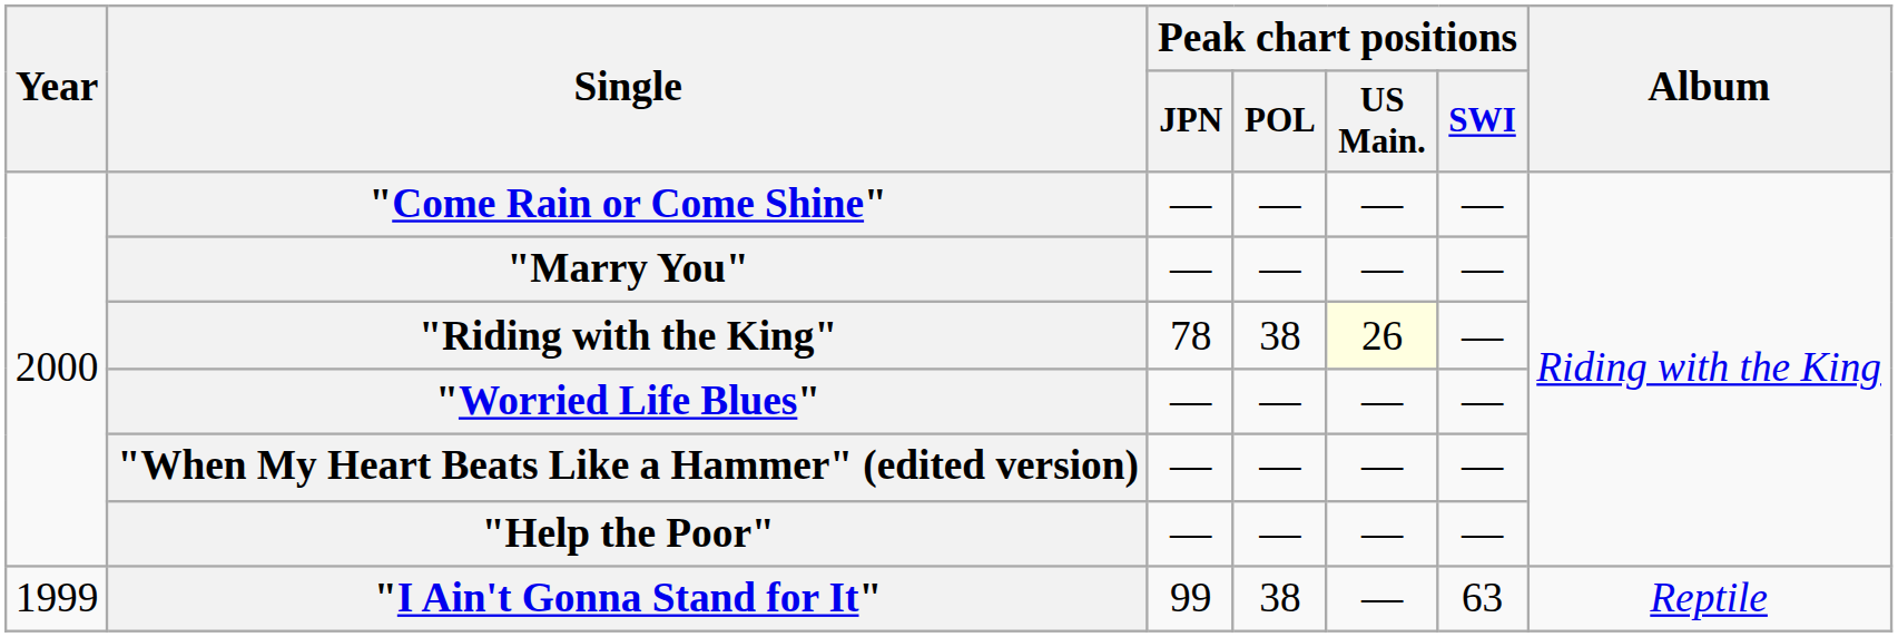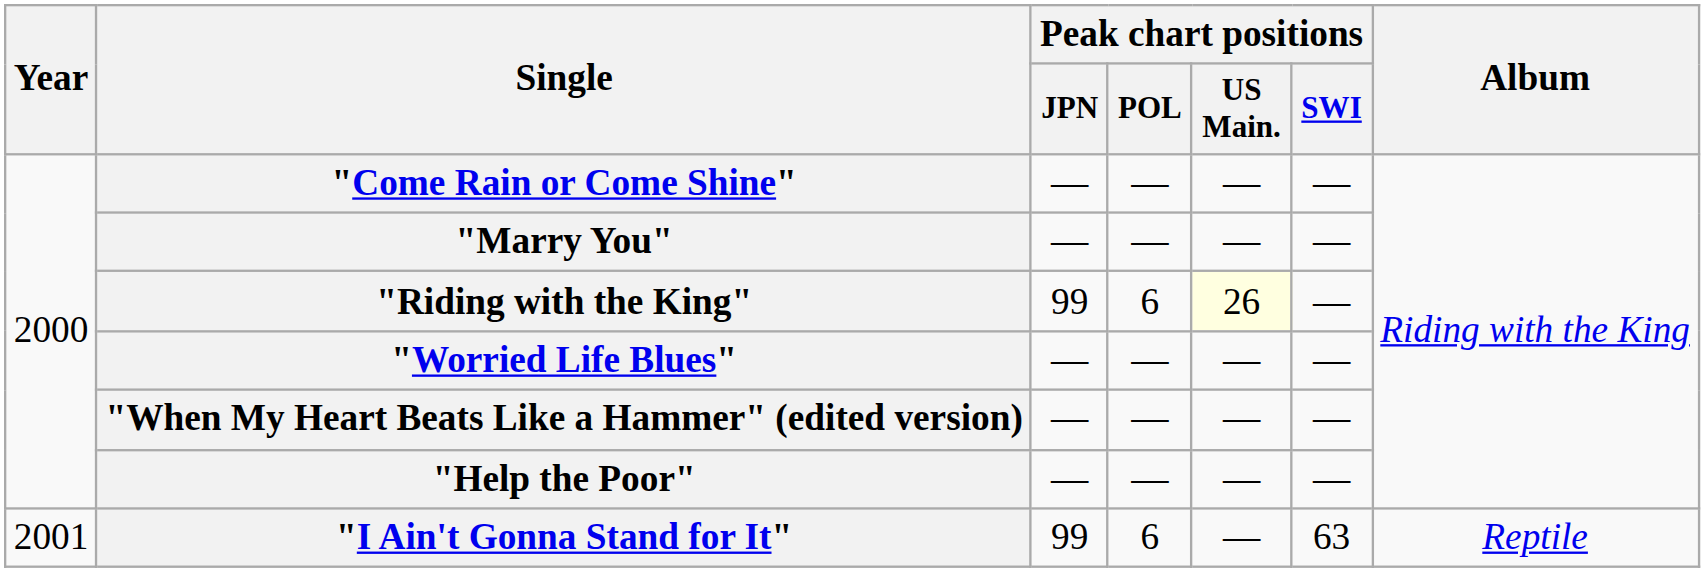"Riding with the King" | Peak chart positions / JPN: 78 -> 99
"Riding with the King" | Peak chart positions / POL: 38 -> 6
"I Ain't Gonna Stand for It" | Year: 1999 -> 2001
"I Ain't Gonna Stand for It" | Peak chart positions / POL: 38 -> 6
